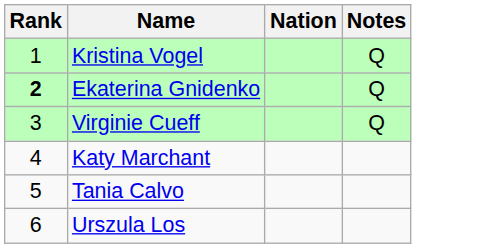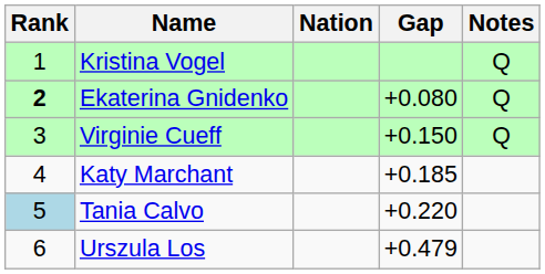+ column: Gap | +0.080 | +0.150 | +0.185 | +0.220 | +0.479
Tania Calvo | Rank: no background -> lightblue background
